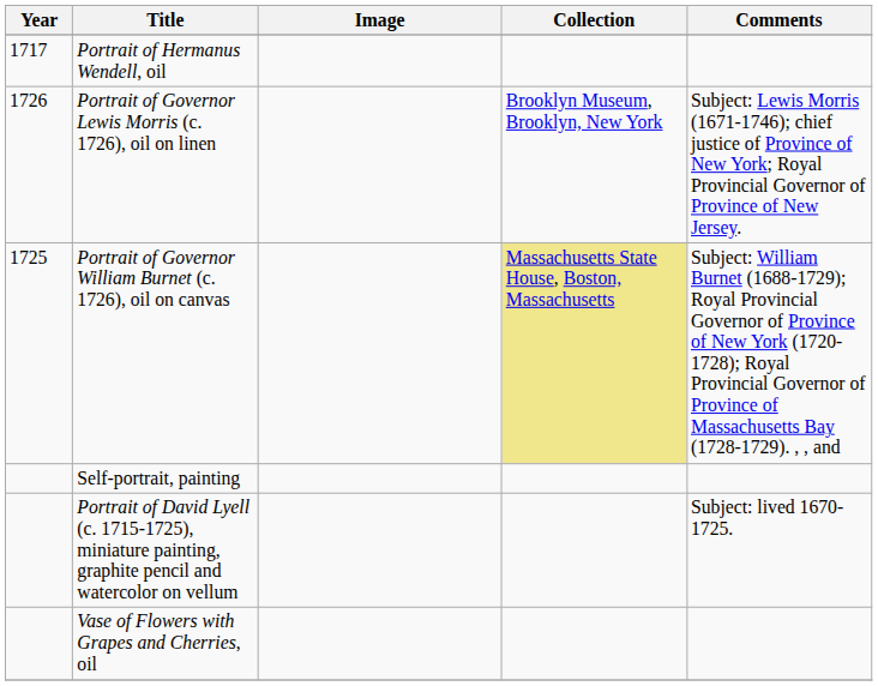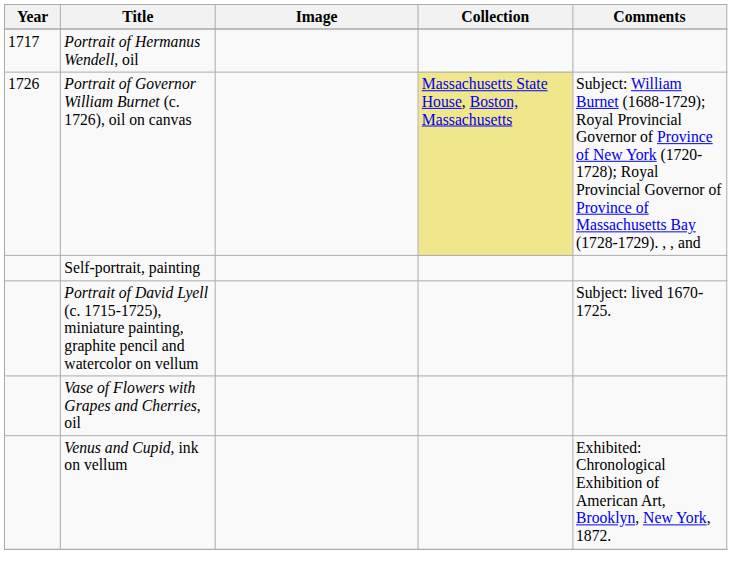- row: 1726 | Portrait of Governor Lewis Morris (c. 1726), oil on linen | Brooklyn Museum, Brooklyn, New York | Subject: Lewis Morris (1671-1746); chief justice of Province of New York; Royal Provincial Governor of Province of New Jersey.
Portrait of Governor William Burnet (c. 1726), oil on canvas | Year: 1725 -> 1726
+ row: Venus and Cupid, ink on vellum | Exhibited: Chronological Exhibition of American Art, Brooklyn, New York, 1872.
